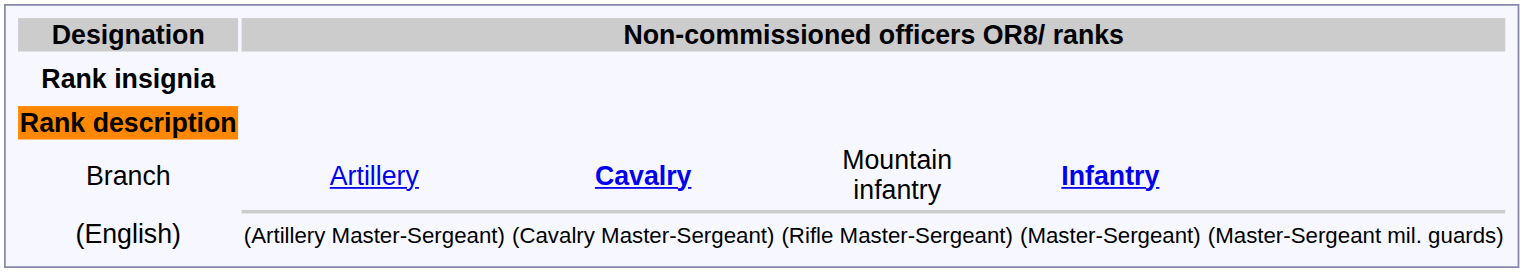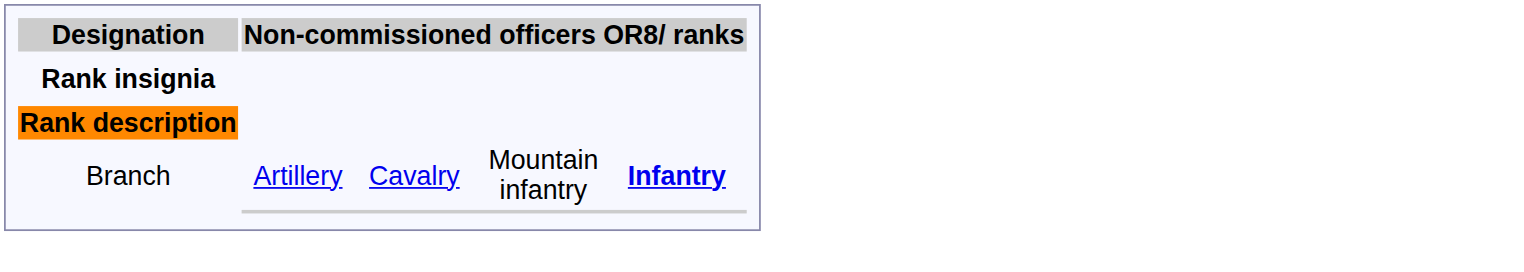Branch | column 3: bold -> normal
- row: (English) | (Artillery Master-Sergeant) | (Cavalry Master-Sergeant) | (Rifle Master-Sergeant) | (Master-Sergeant) | (Master-Sergeant mil. guards)
